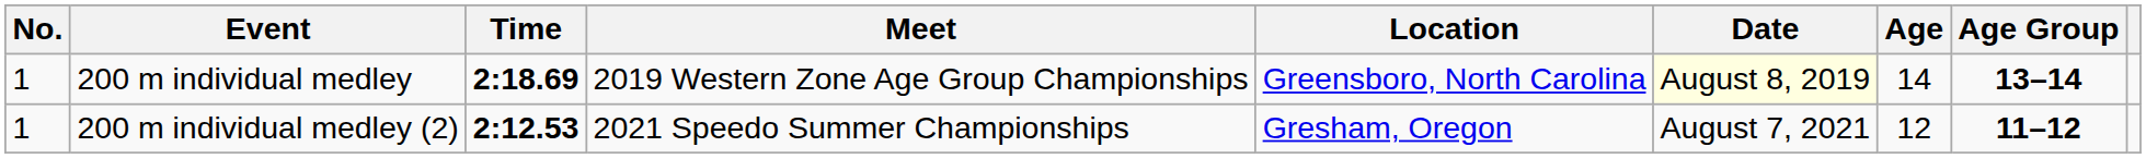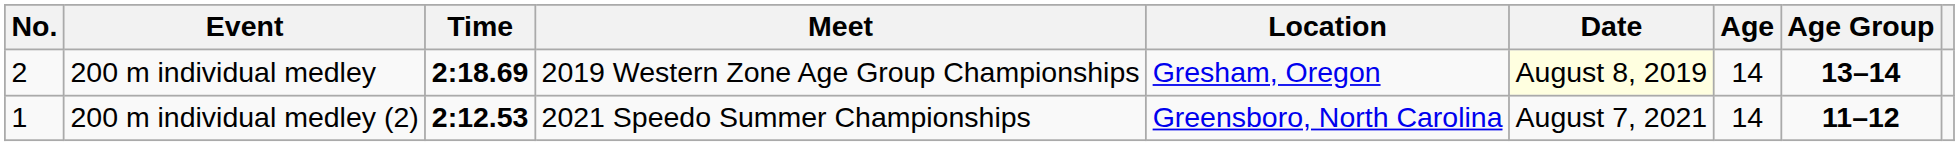200 m individual medley | No.: 1 -> 2
200 m individual medley | Location: Greensboro, North Carolina -> Gresham, Oregon
200 m individual medley (2) | Location: Gresham, Oregon -> Greensboro, North Carolina
200 m individual medley (2) | Age: 12 -> 14
